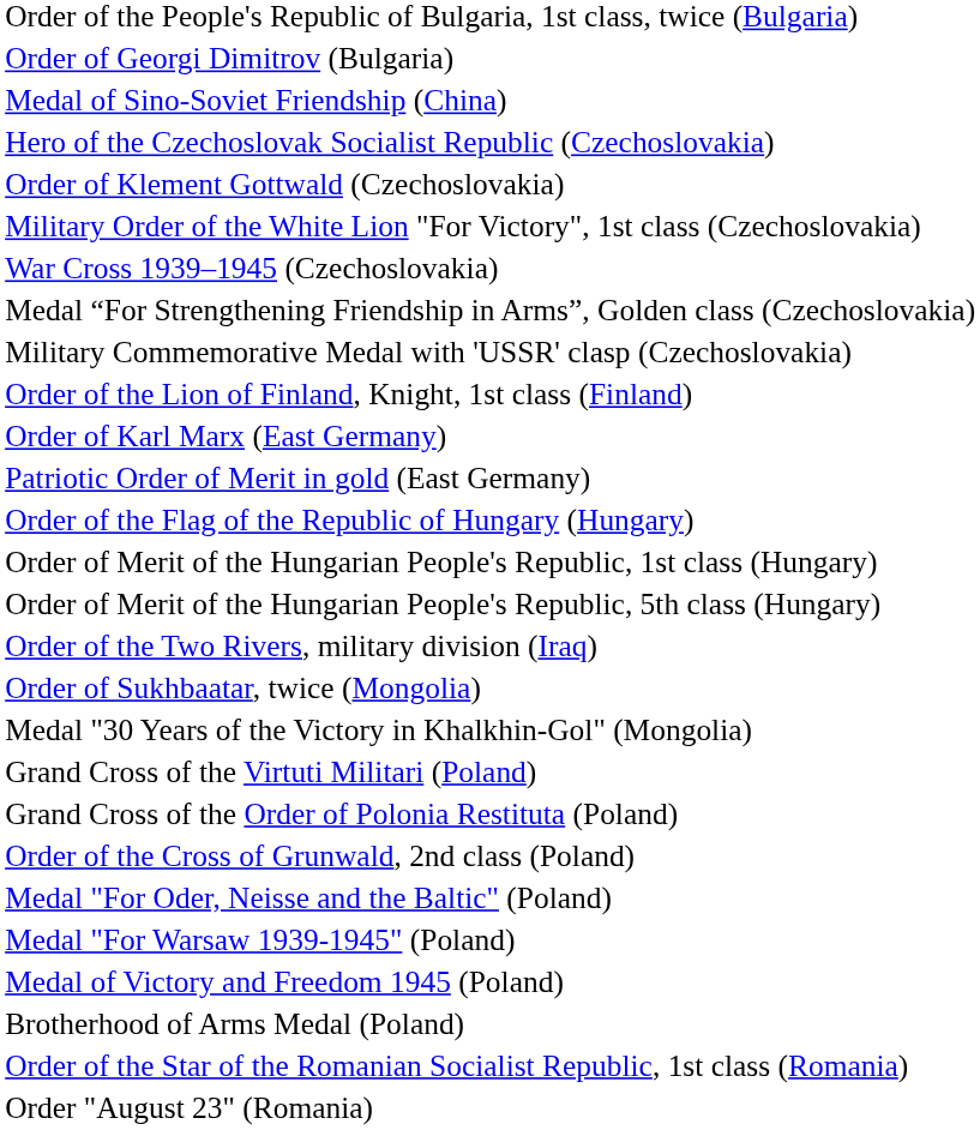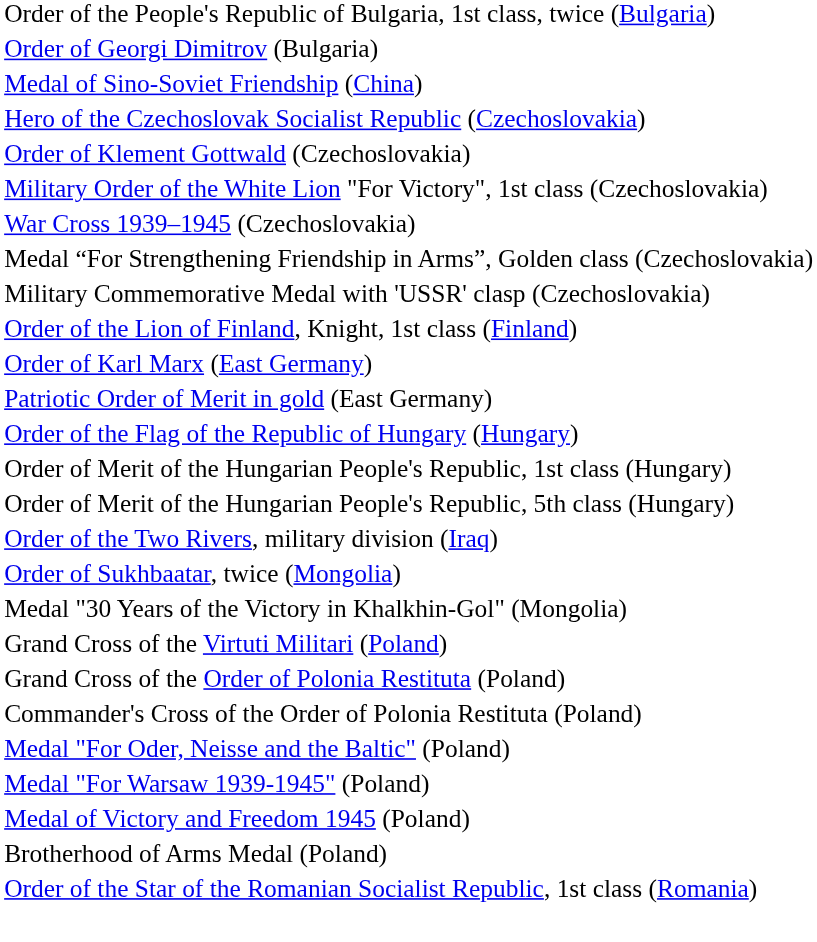+ row: Commander's Cross of the Order of Polonia Restituta (Poland)
- row: Order of the Cross of Grunwald, 2nd class (Poland)
- row: Order "August 23" (Romania)
